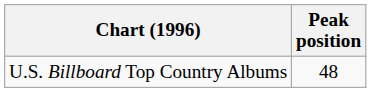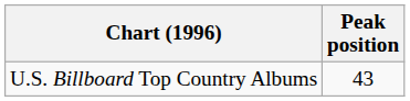U.S. Billboard Top Country Albums | Peak position: 48 -> 43
